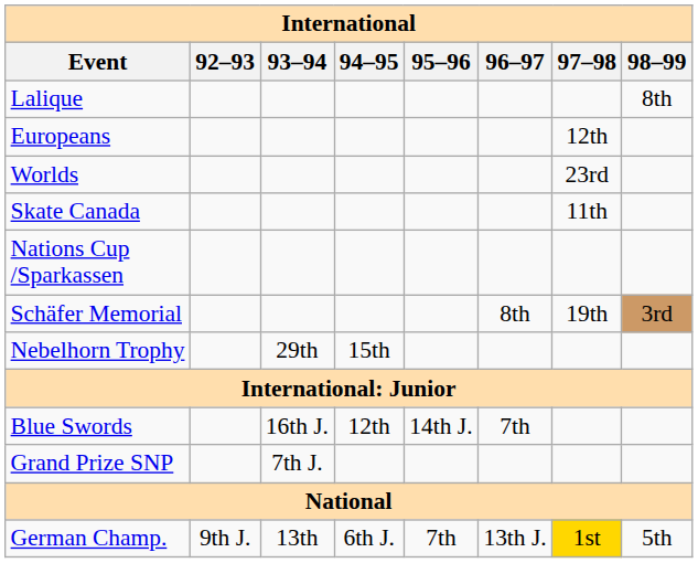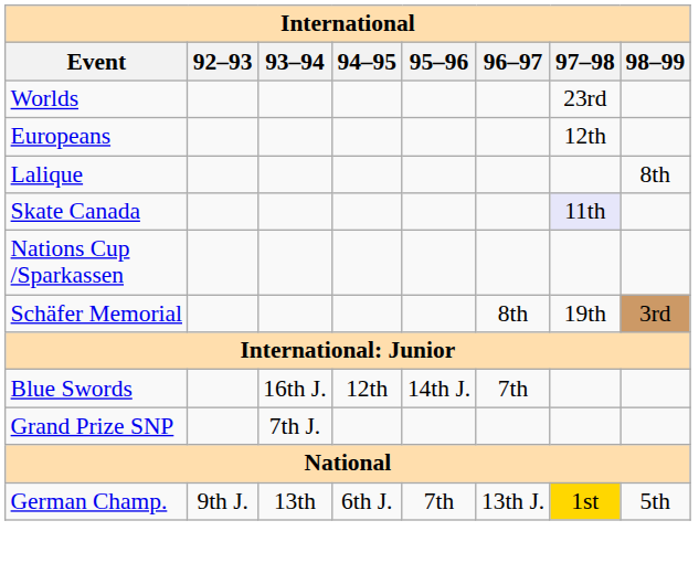rows swapped: Worlds <-> Lalique
Skate Canada | 97–98: no background -> lavender background
- row: Nebelhorn Trophy | 29th | 15th
